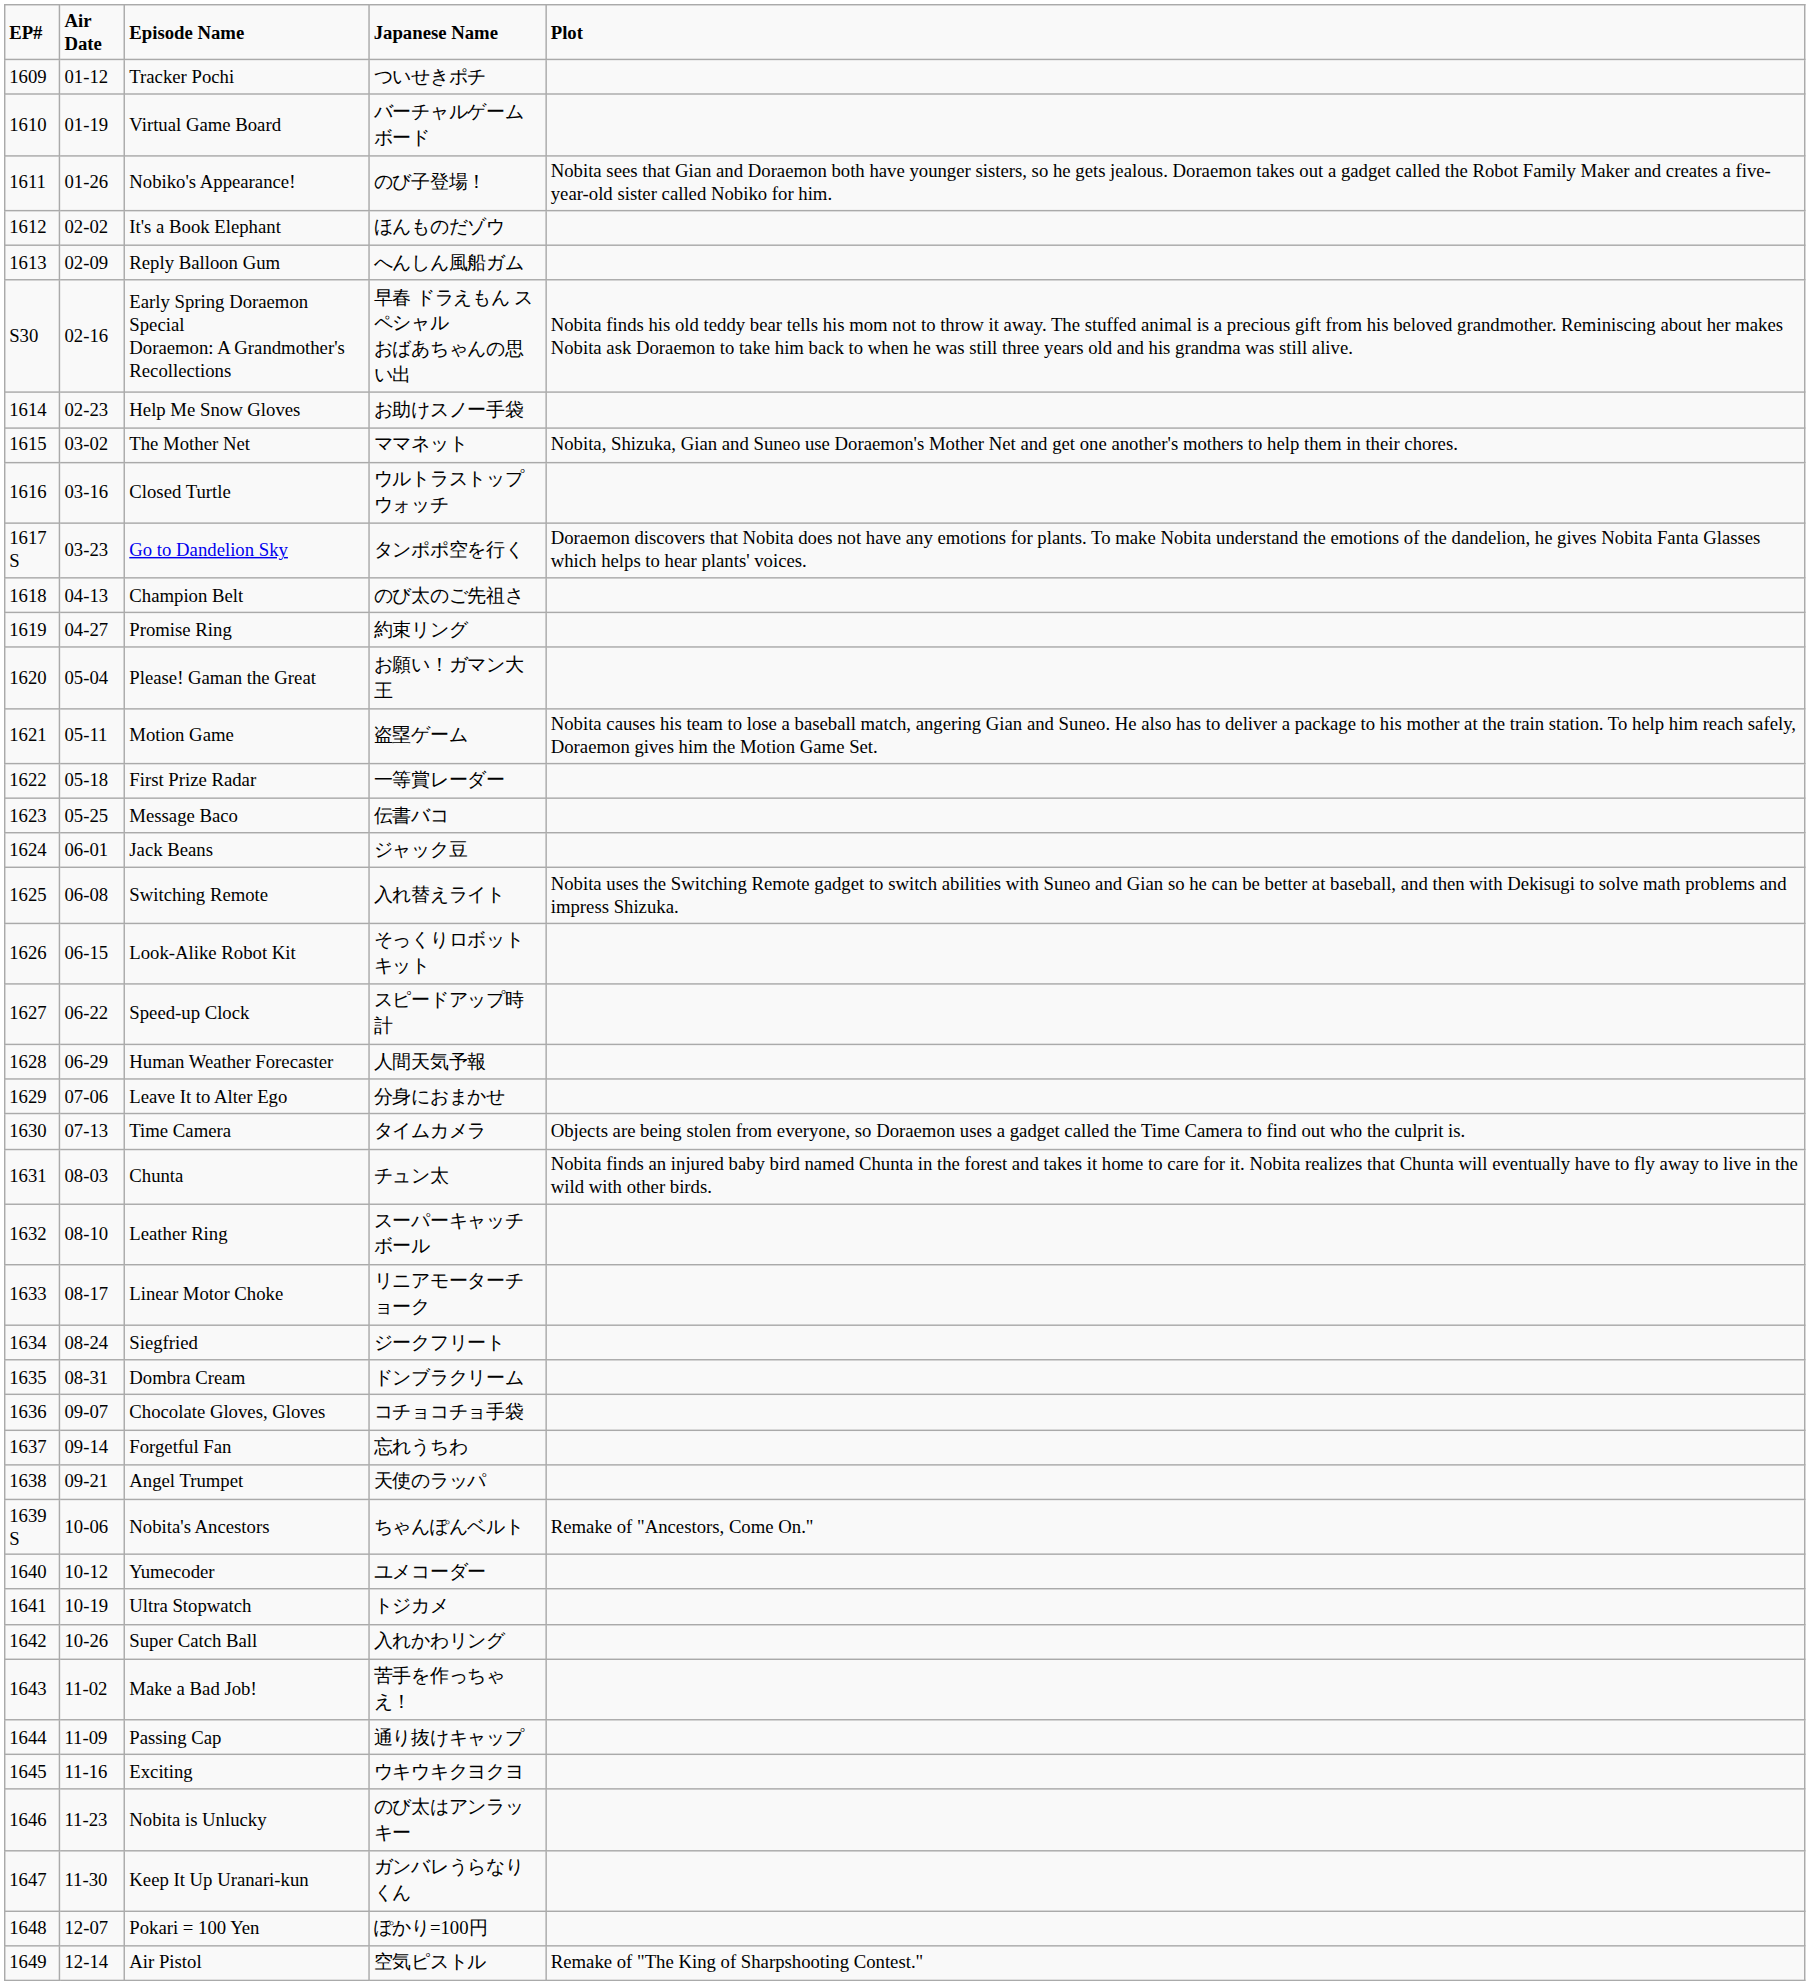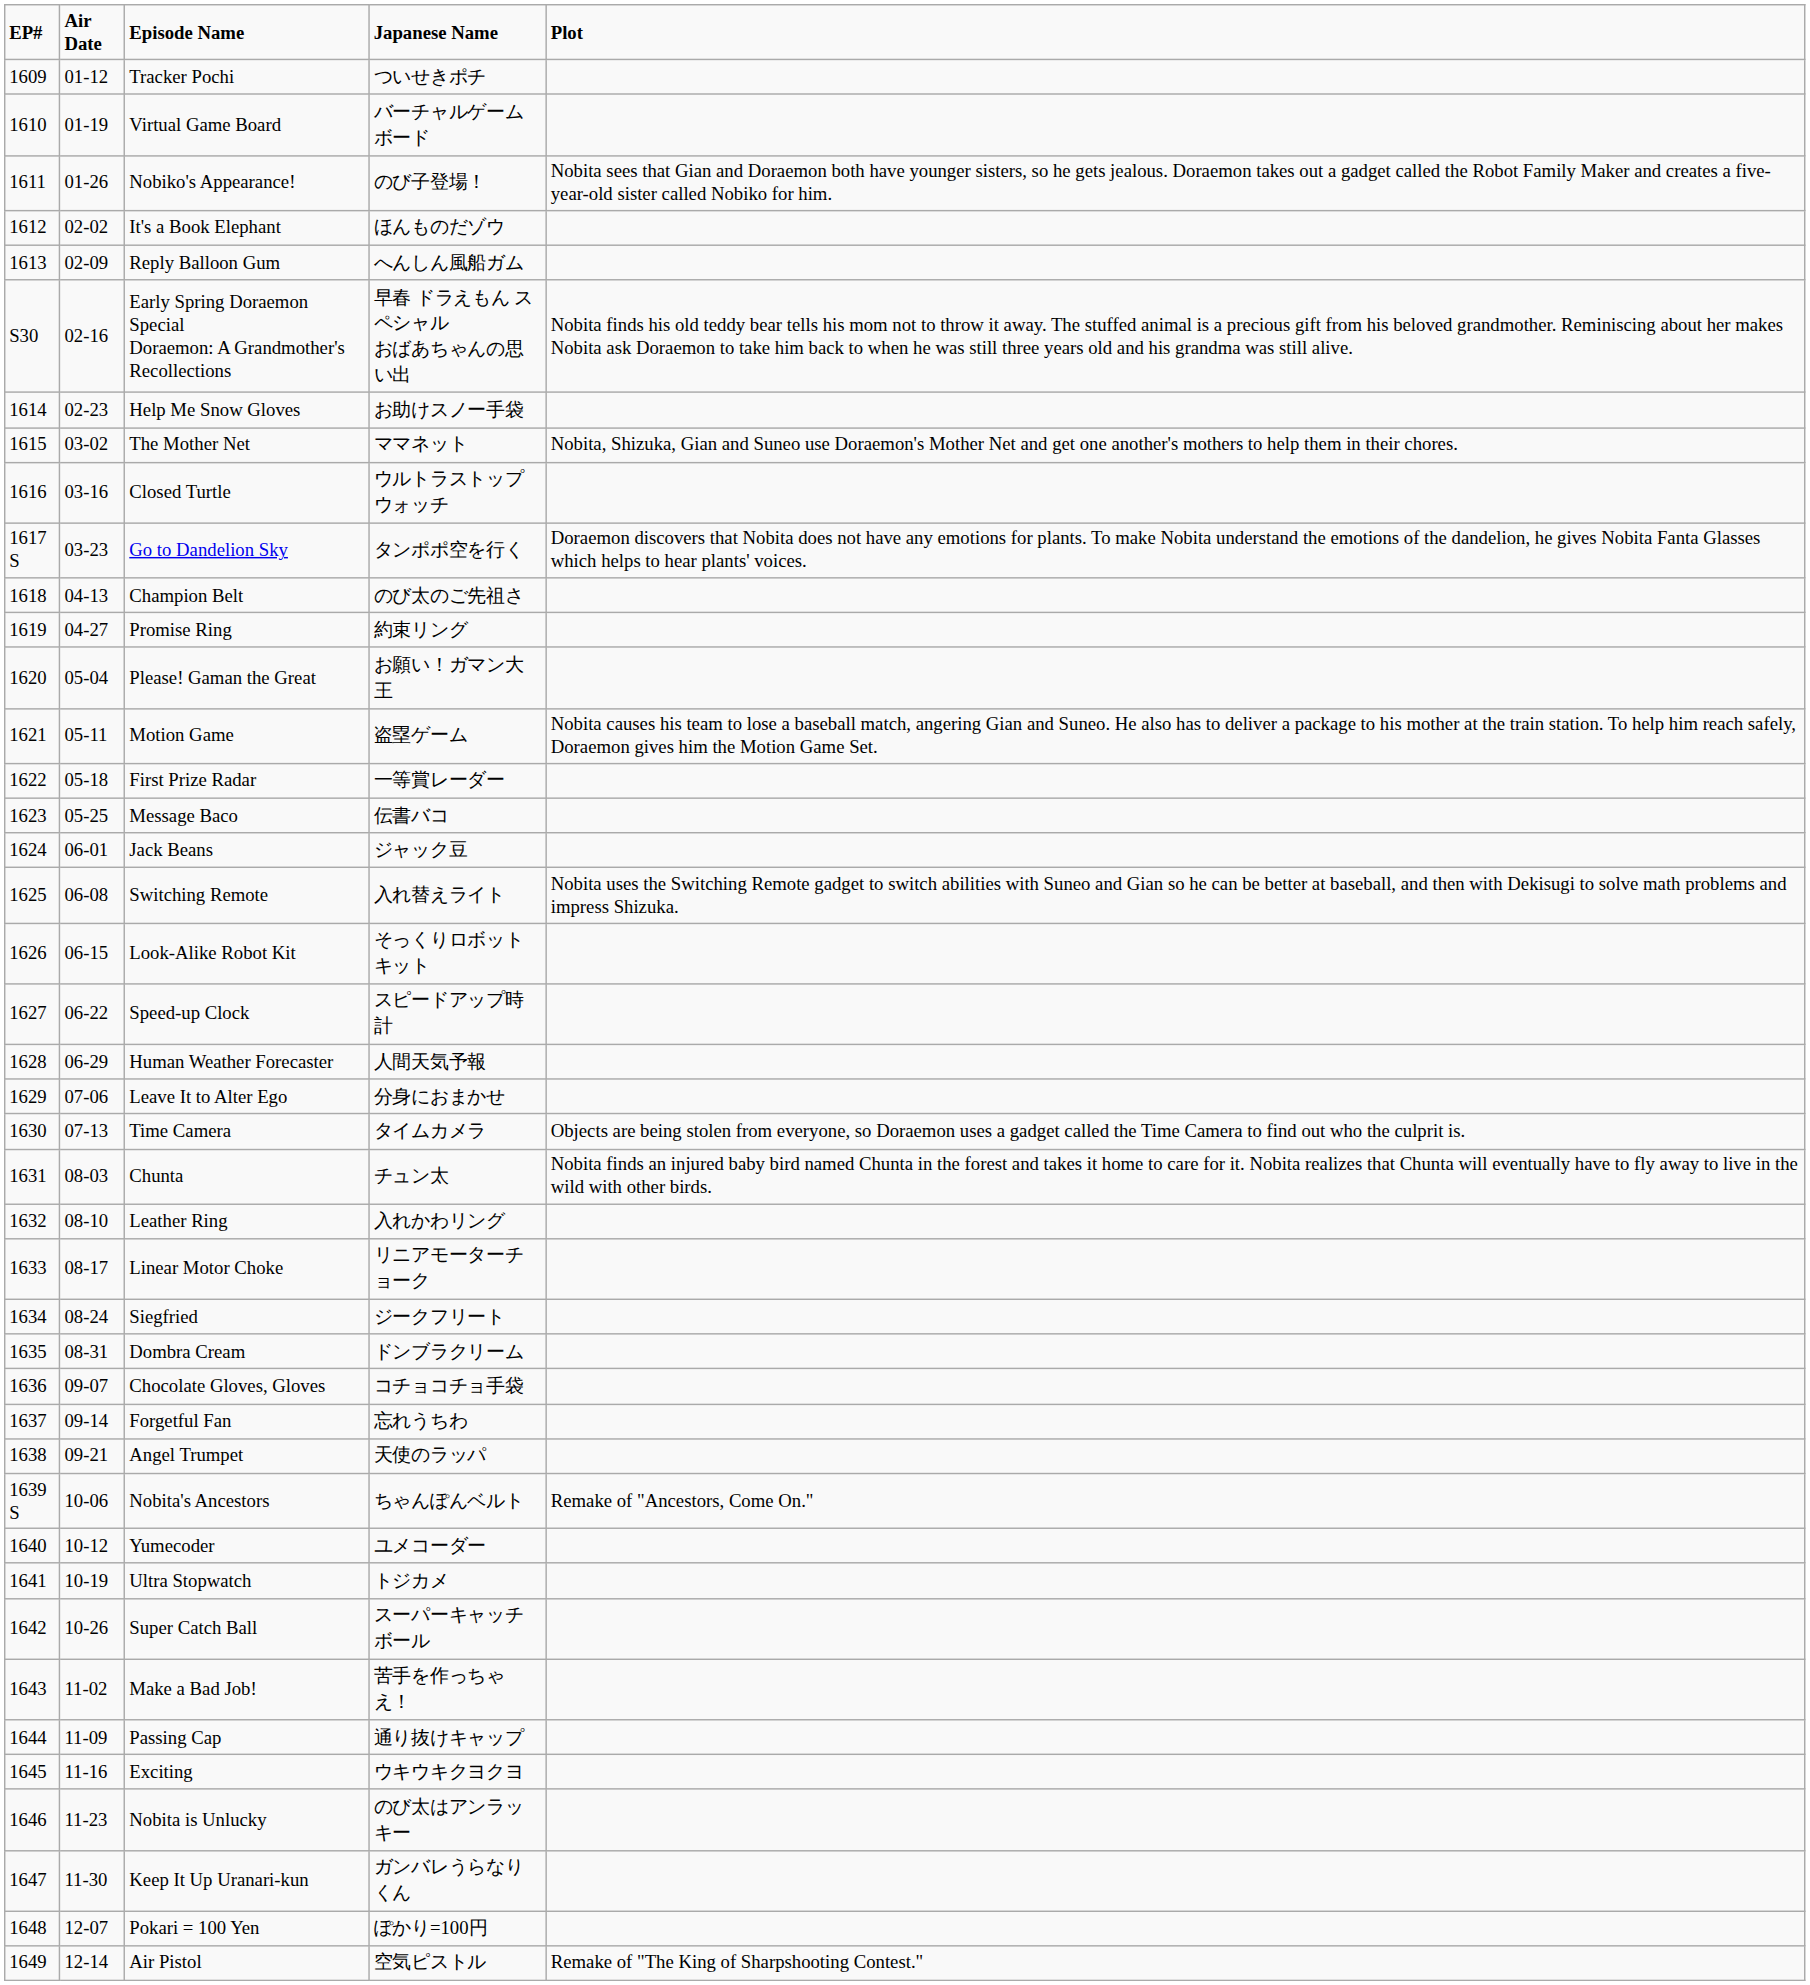Leather Ring | Japanese Name: スーパーキャッチボール -> 入れかわリング
Super Catch Ball | Japanese Name: 入れかわリング -> スーパーキャッチボール
